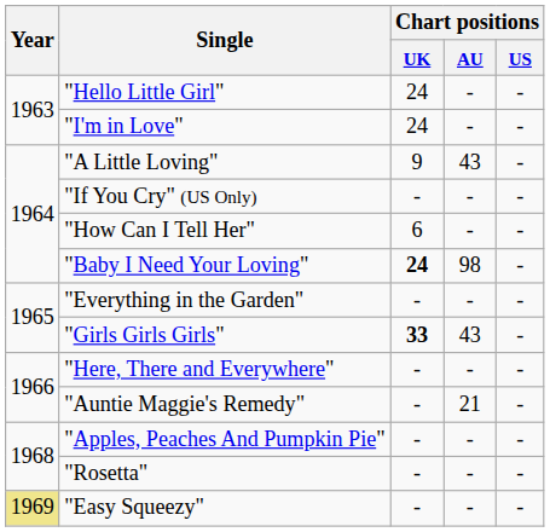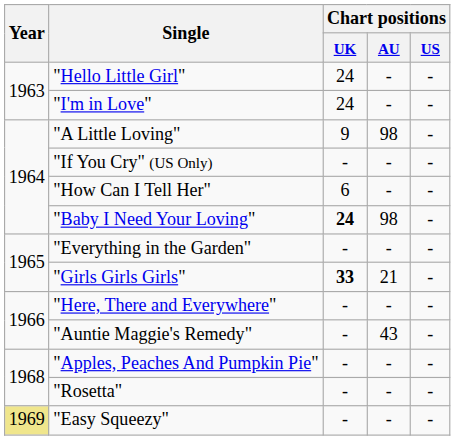"A Little Loving" | Chart positions / AU: 43 -> 98
"Girls Girls Girls" | Chart positions / AU: 43 -> 21
"Auntie Maggie's Remedy" | Chart positions / AU: 21 -> 43
